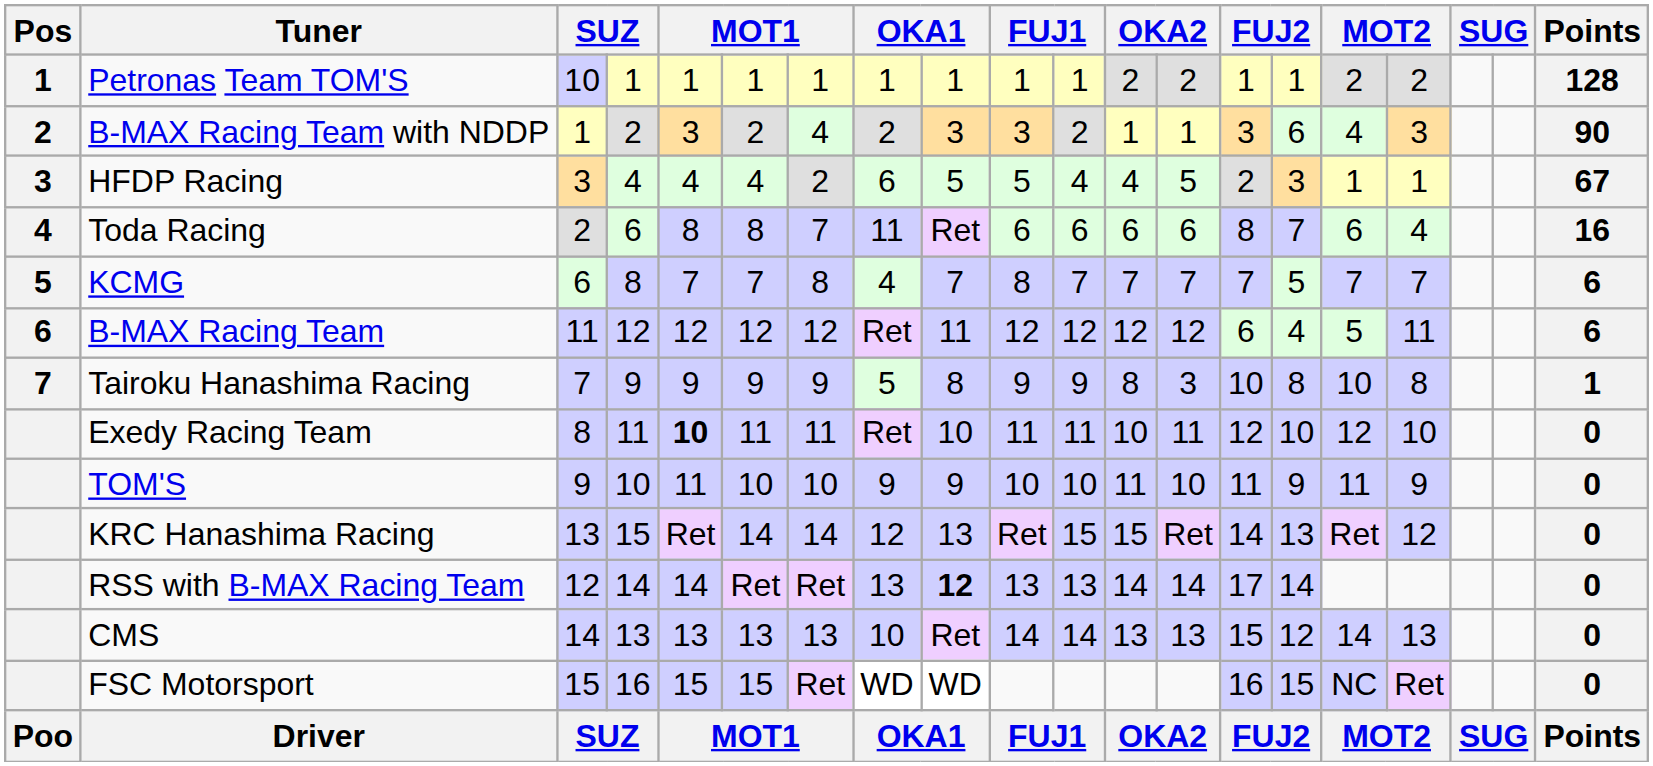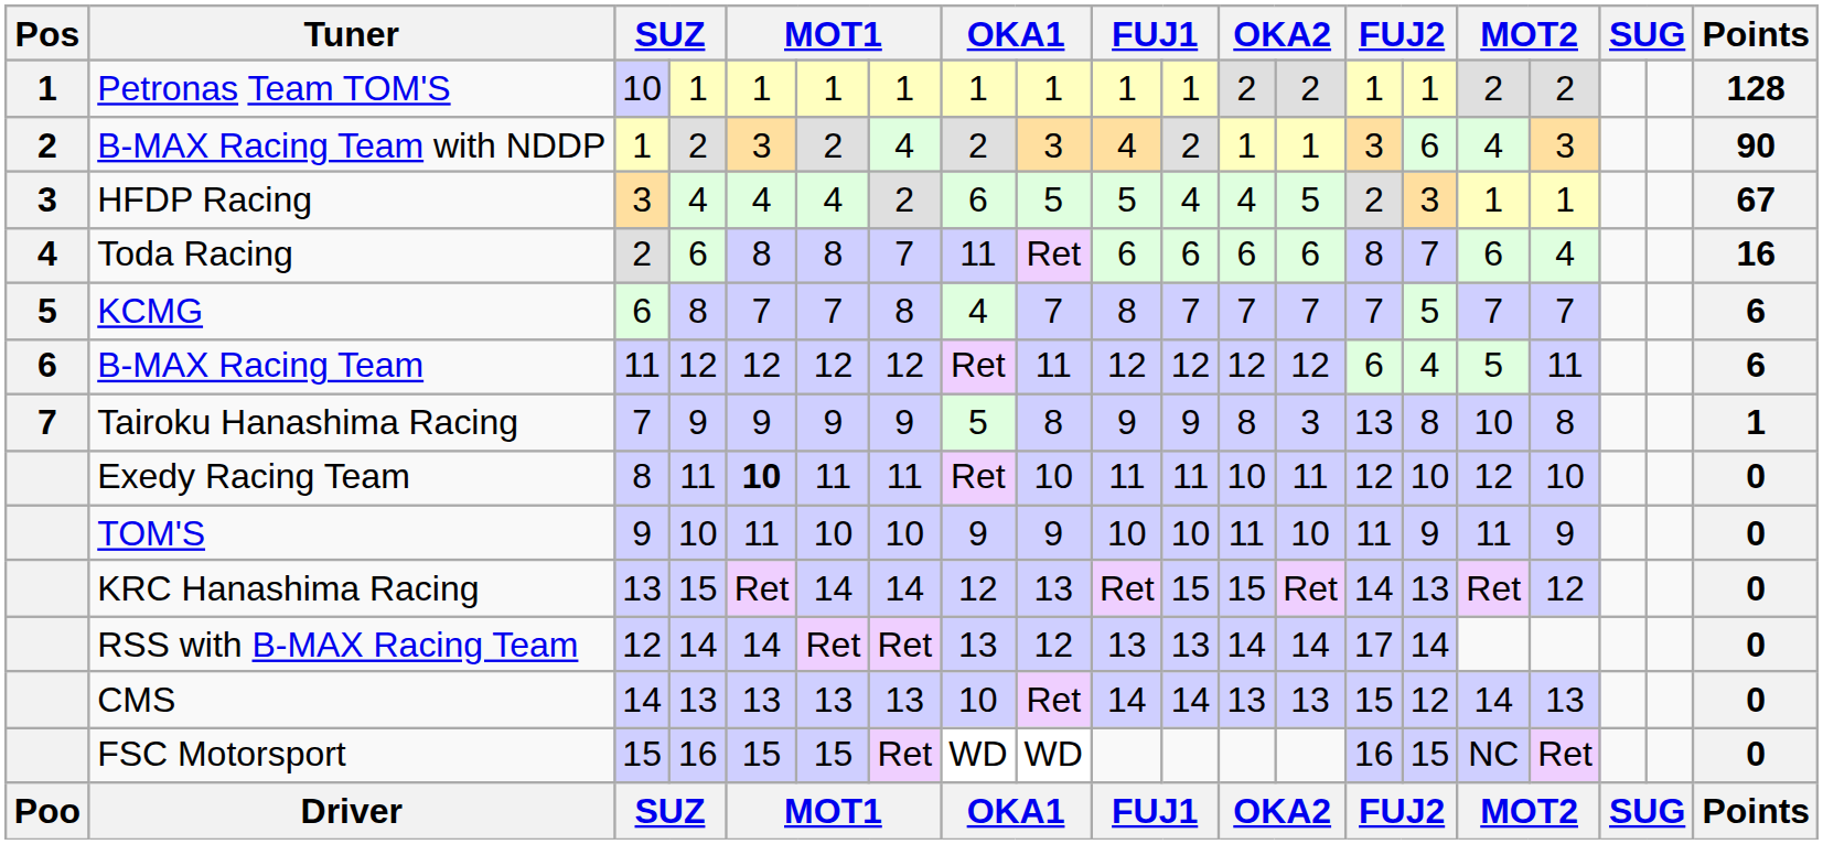B-MAX Racing Team with NDDP | column 10: 3 -> 4
Tairoku Hanashima Racing | column 14: 10 -> 13
RSS with B-MAX Racing Team | column 9: bold -> normal
